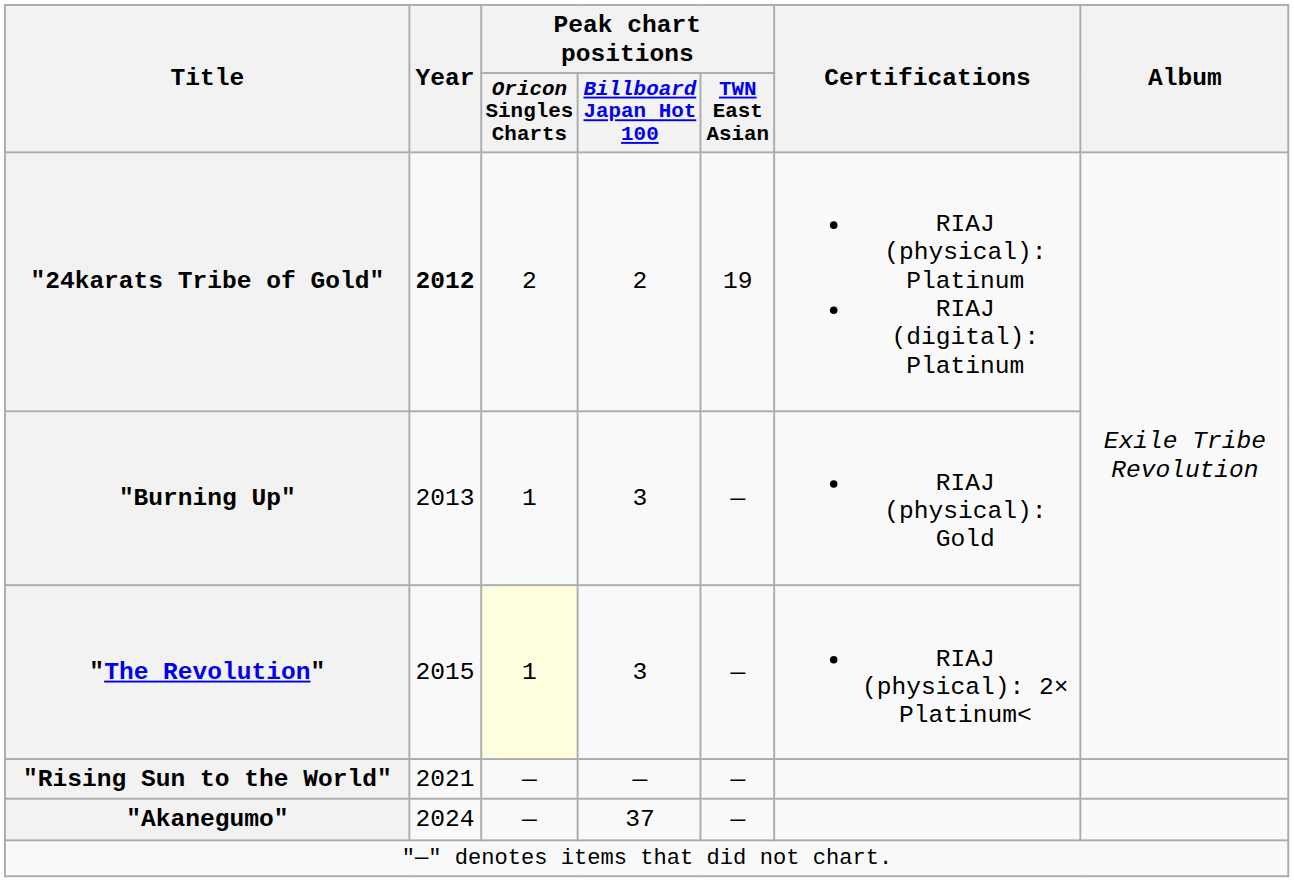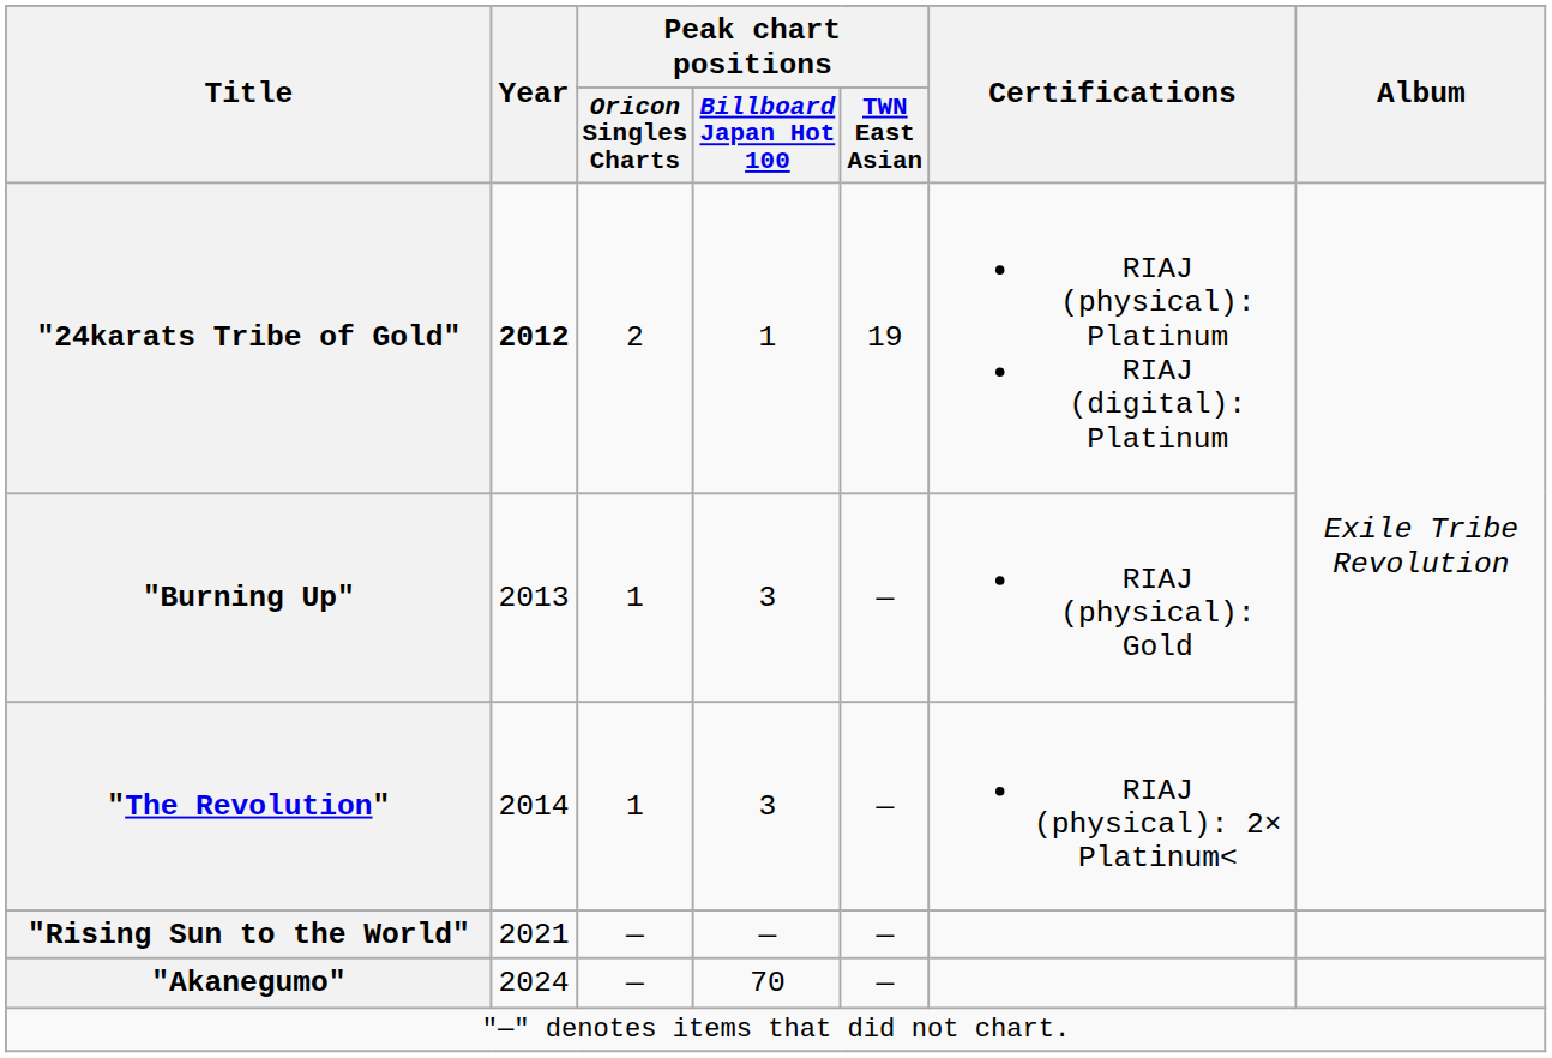"24karats Tribe of Gold" | Peak chart positions / Billboard Japan Hot 100: 2 -> 1
"The Revolution" | Year: 2015 -> 2014
"The Revolution" | Peak chart positions / Oricon Singles Charts: lightyellow background -> no background
"Akanegumo" | Peak chart positions / Billboard Japan Hot 100: 37 -> 70
